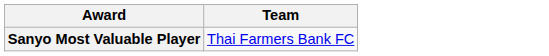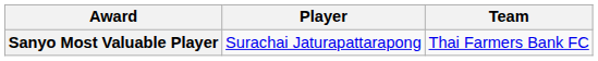+ column: Player | Surachai Jaturapattarapong
